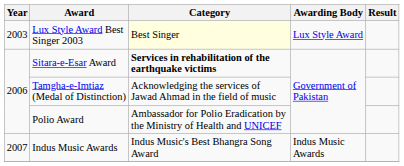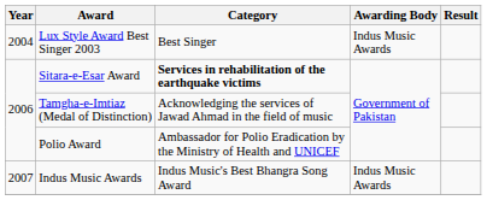Lux Style Award Best Singer 2003 | Year: 2003 -> 2004
Lux Style Award Best Singer 2003 | Category: lightyellow background -> no background
Lux Style Award Best Singer 2003 | Awarding Body: Lux Style Award -> Indus Music Awards
